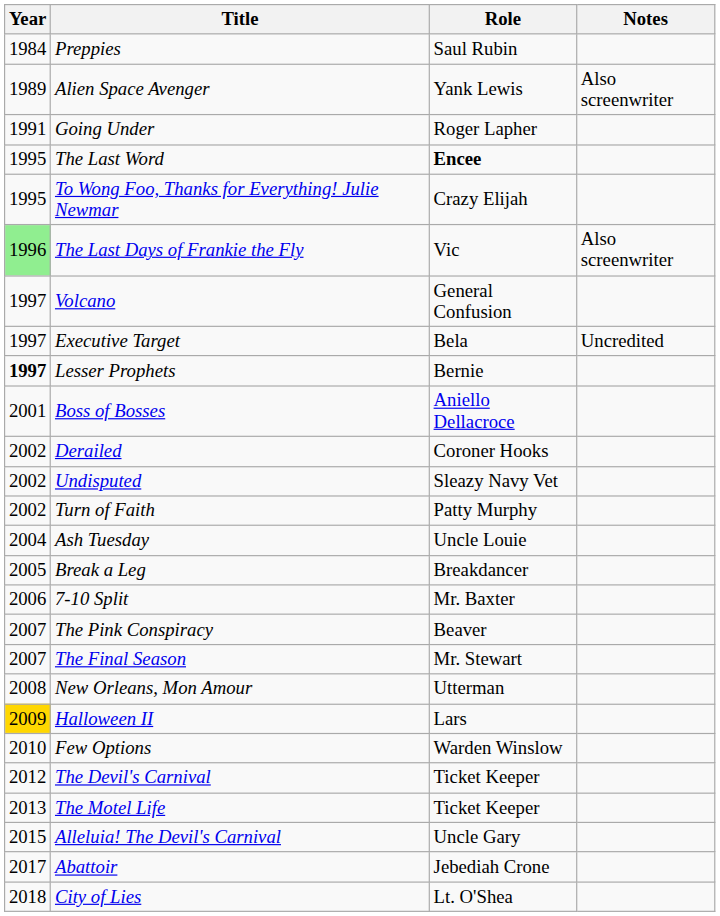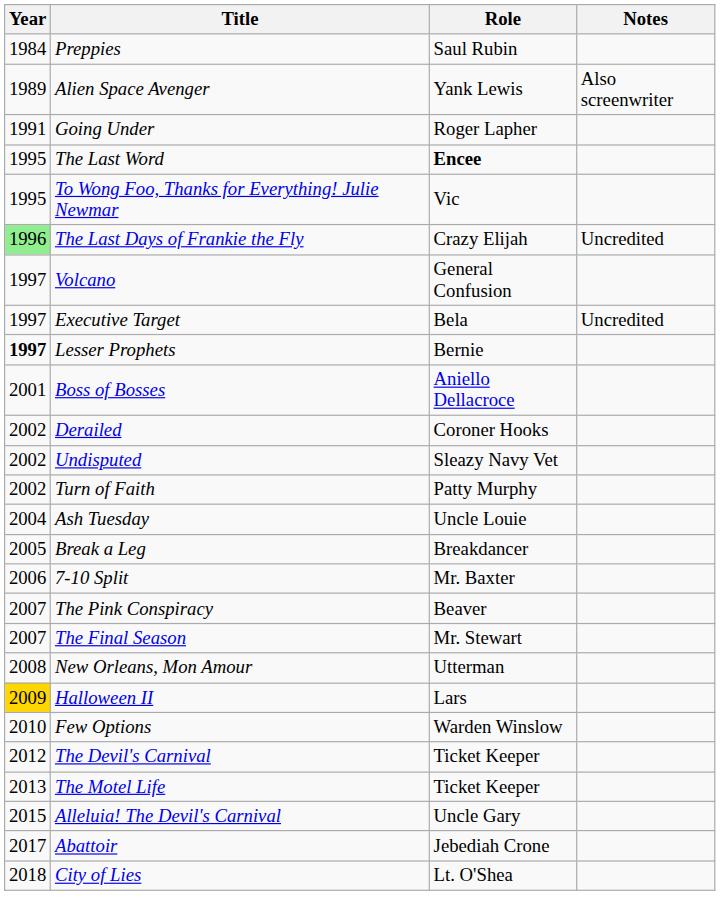To Wong Foo, Thanks for Everything! Julie Newmar | Role: Crazy Elijah -> Vic
The Last Days of Frankie the Fly | Role: Vic -> Crazy Elijah
The Last Days of Frankie the Fly | Notes: Also screenwriter -> Uncredited
